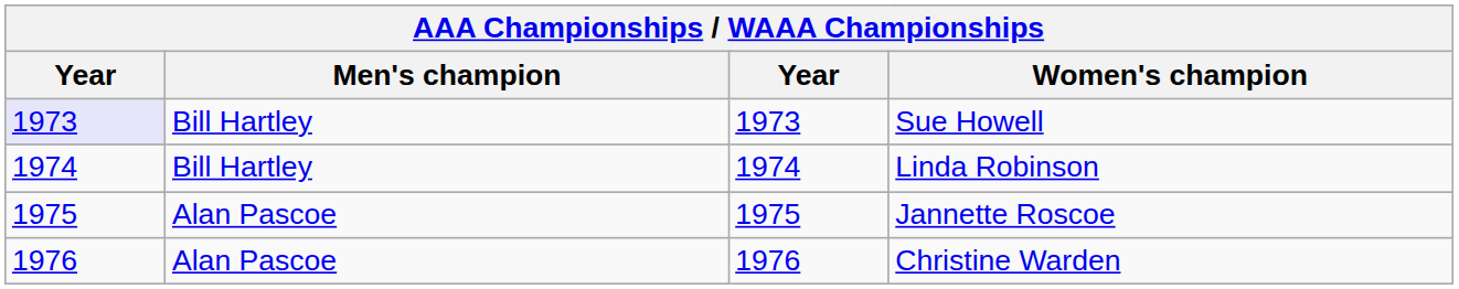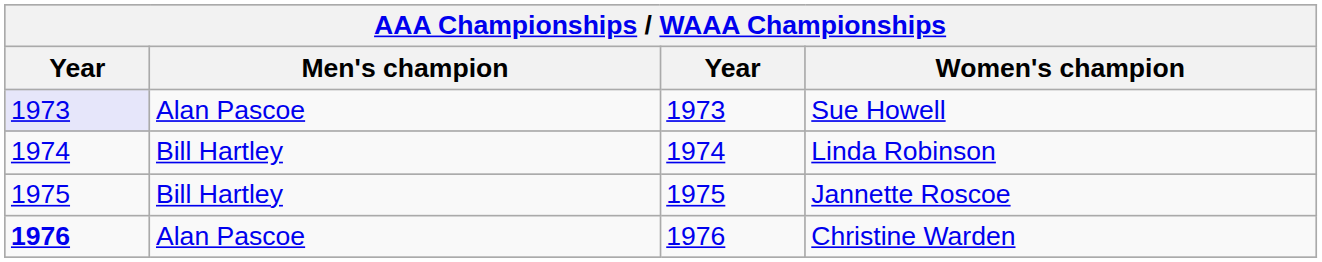Sue Howell | Men's champion: Bill Hartley -> Alan Pascoe
Jannette Roscoe | Men's champion: Alan Pascoe -> Bill Hartley
Christine Warden | column 1: normal -> bold
